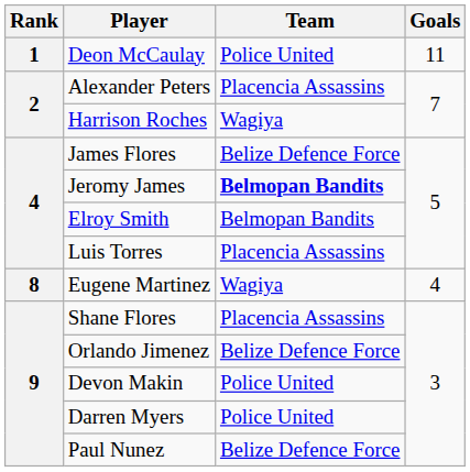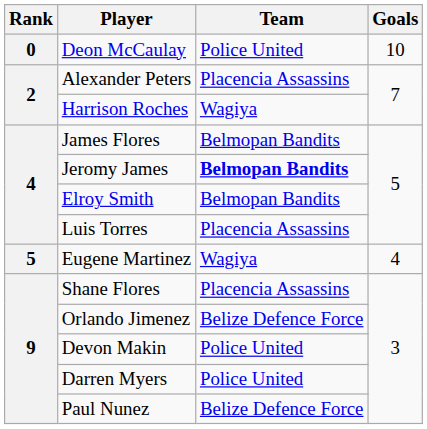Deon McCaulay | Rank: 1 -> 0
Deon McCaulay | Goals: 11 -> 10
James Flores | Team: Belize Defence Force -> Belmopan Bandits
Eugene Martinez | Rank: 8 -> 5
